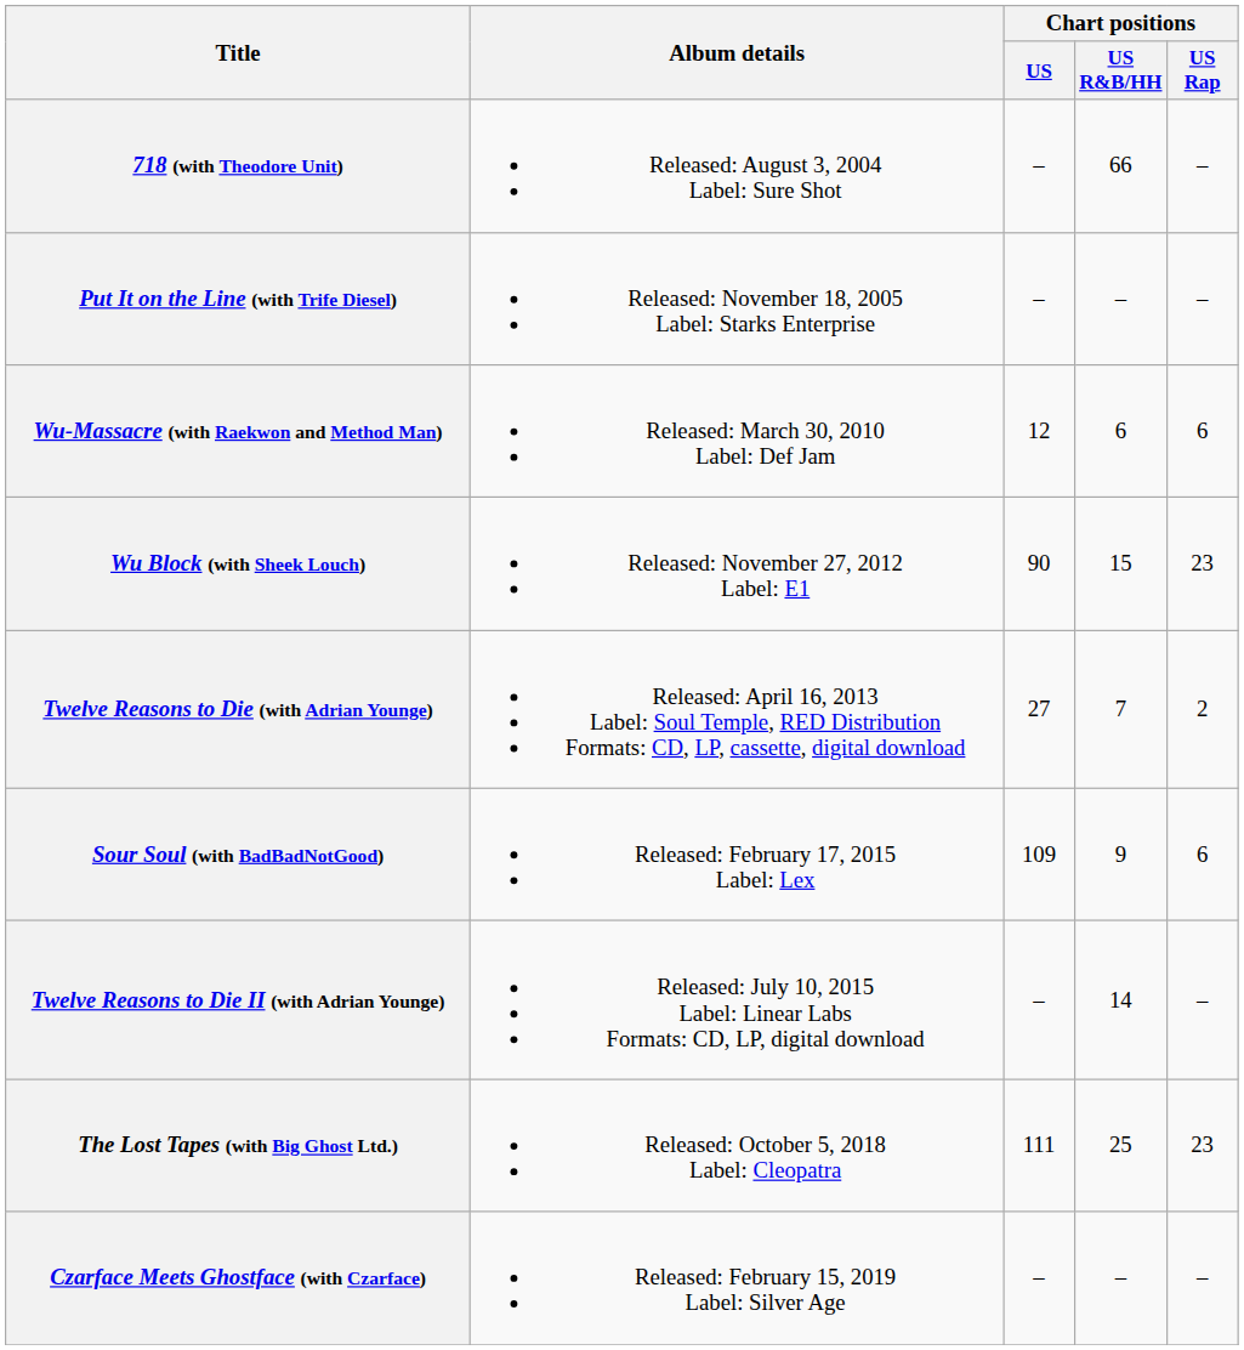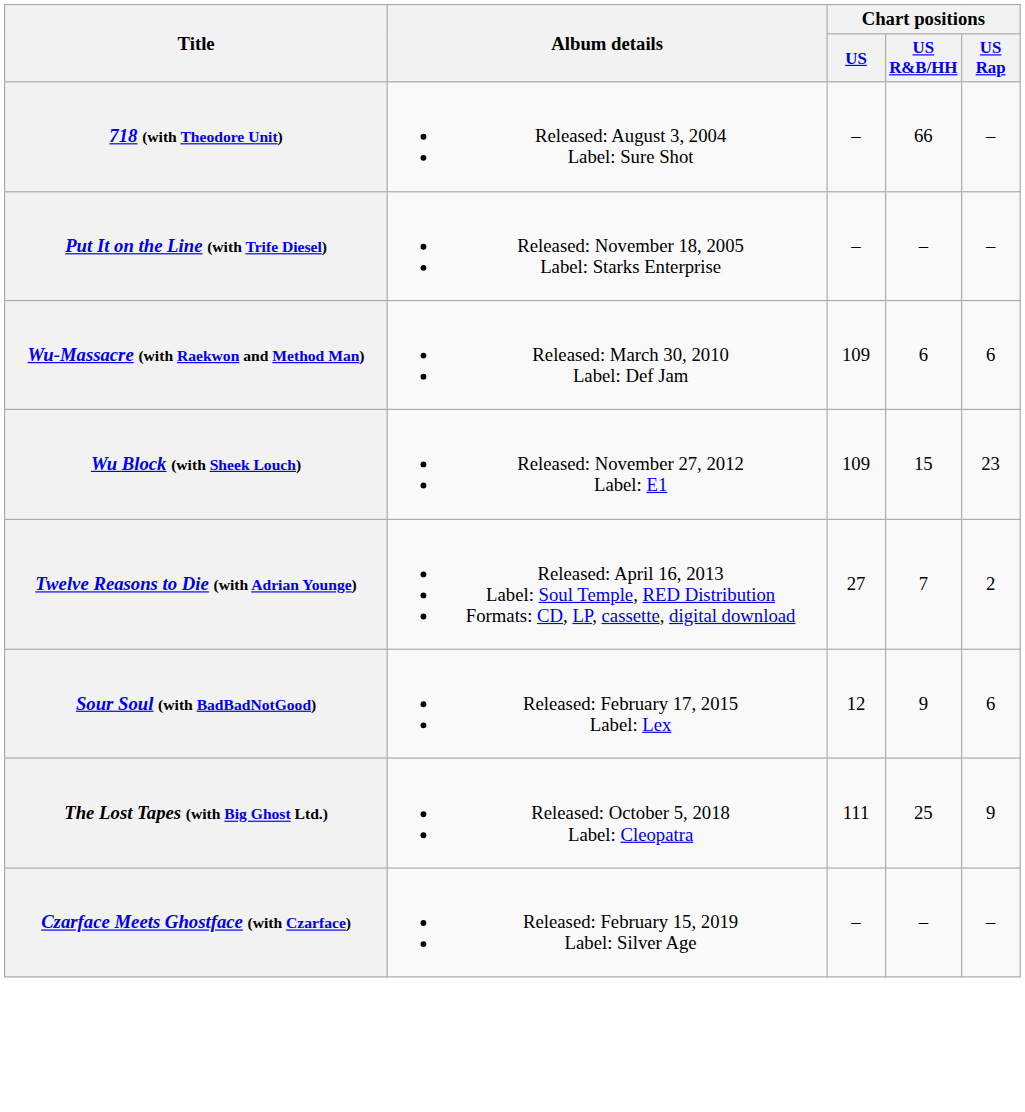Wu-Massacre (with Raekwon and Method Man) | Chart positions / US: 12 -> 109
Wu Block (with Sheek Louch) | Chart positions / US: 90 -> 109
Sour Soul (with BadBadNotGood) | Chart positions / US: 109 -> 12
- row: Twelve Reasons to Die II (with Adrian Younge) | Released: July 10, 2015 Label: Linear Labs Formats: CD, LP, digital download | – | 14 | –
The Lost Tapes (with Big Ghost Ltd.) | Chart positions / US Rap: 23 -> 9
